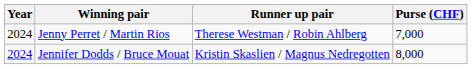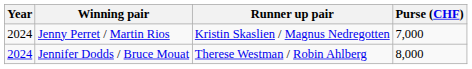Jenny Perret / Martin Rios | Runner up pair: Therese Westman / Robin Ahlberg -> Kristin Skaslien / Magnus Nedregotten
Jennifer Dodds / Bruce Mouat | Runner up pair: Kristin Skaslien / Magnus Nedregotten -> Therese Westman / Robin Ahlberg
